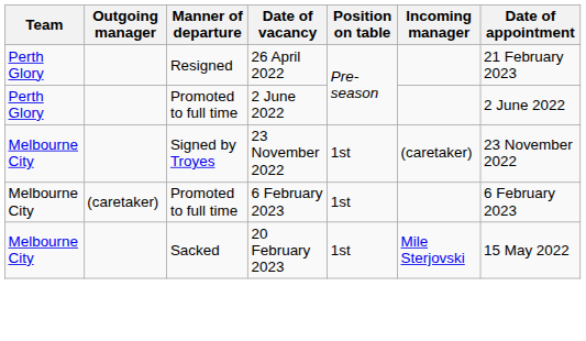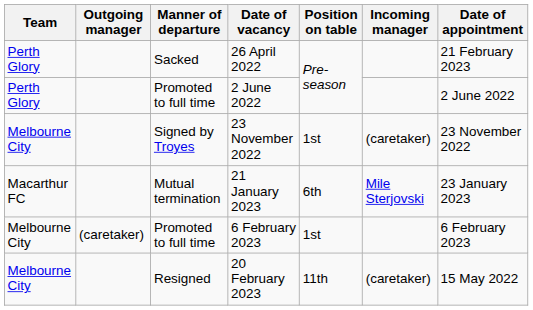26 April 2022 | Manner of departure: Resigned -> Sacked
+ row: Macarthur FC | Mutual termination | 21 January 2023 | 6th | Mile Sterjovski | 23 January 2023
20 February 2023 | Manner of departure: Sacked -> Resigned
20 February 2023 | Position on table: 1st -> 11th
20 February 2023 | Incoming manager: Mile Sterjovski -> (caretaker)
